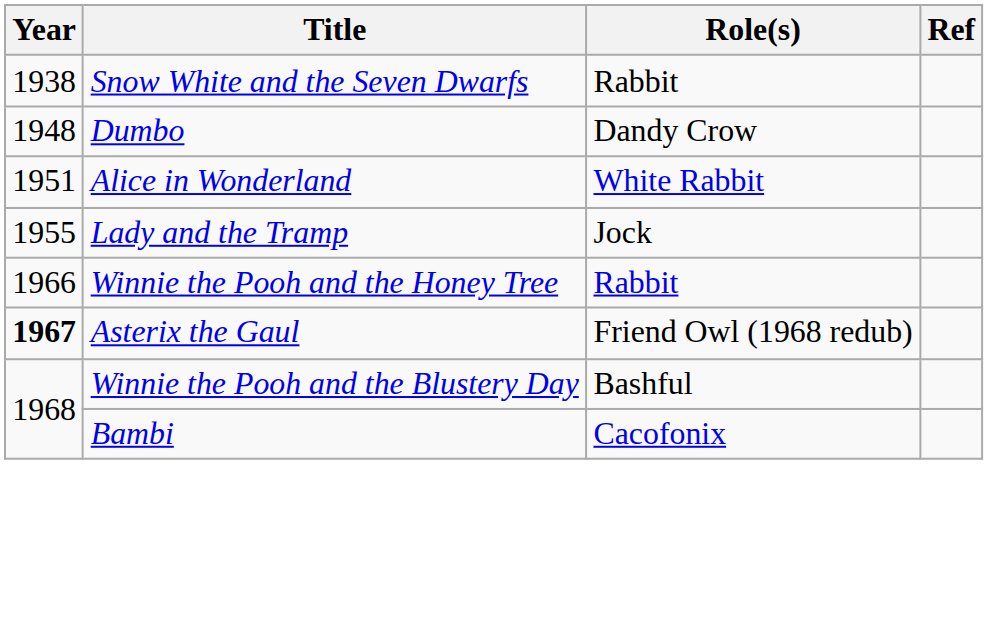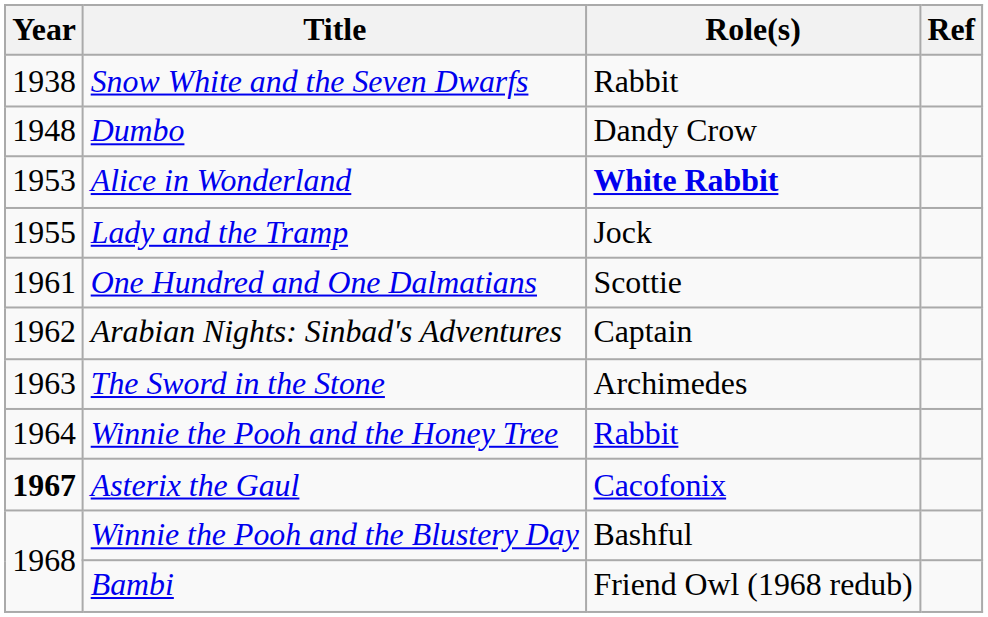Alice in Wonderland | Year: 1951 -> 1953
Alice in Wonderland | Role(s): normal -> bold
+ row: 1961 | One Hundred and One Dalmatians | Scottie
+ row: 1962 | Arabian Nights: Sinbad's Adventures | Captain
+ row: 1963 | The Sword in the Stone | Archimedes
Winnie the Pooh and the Honey Tree | Year: 1966 -> 1964
Asterix the Gaul | Role(s): Friend Owl (1968 redub) -> Cacofonix
Bambi | Role(s): Cacofonix -> Friend Owl (1968 redub)
